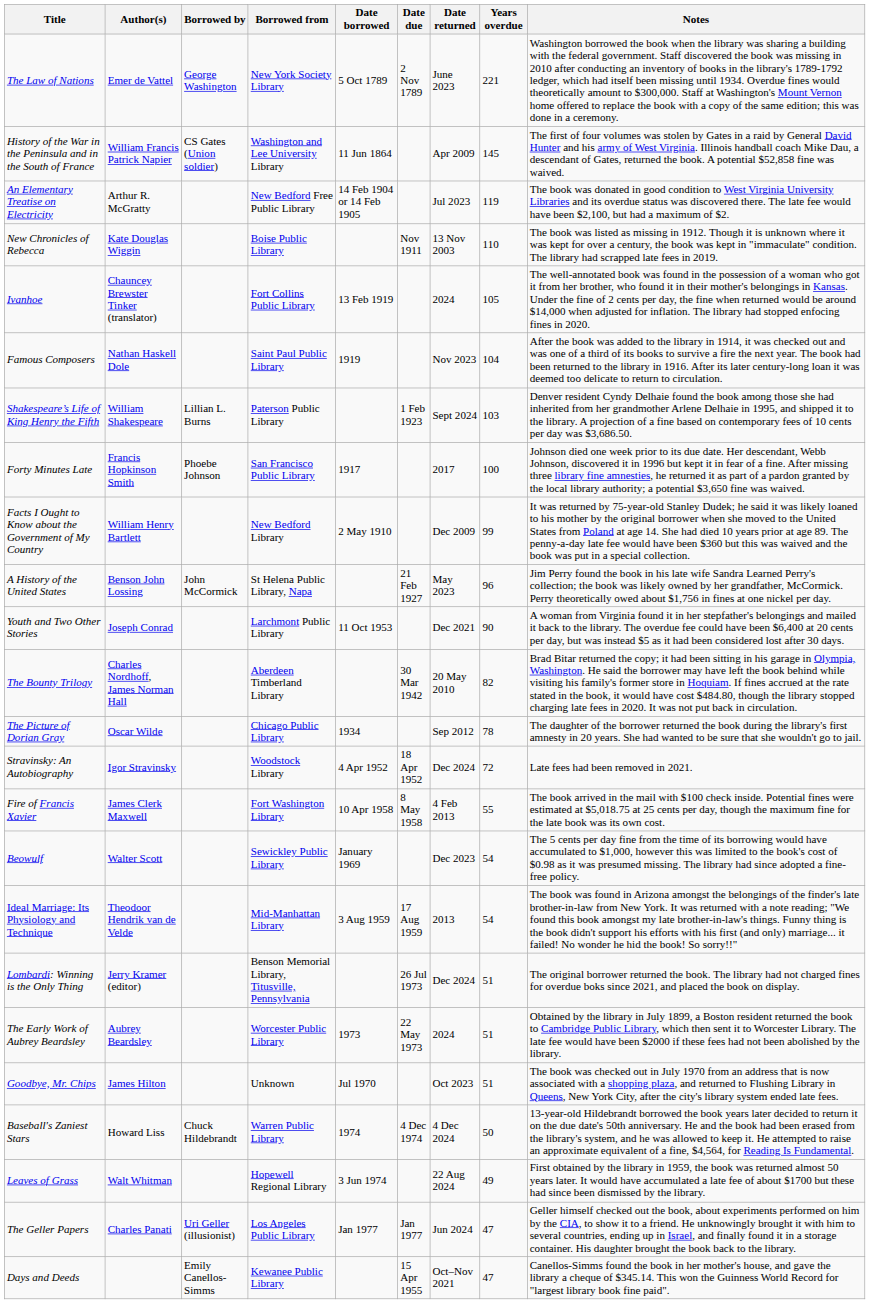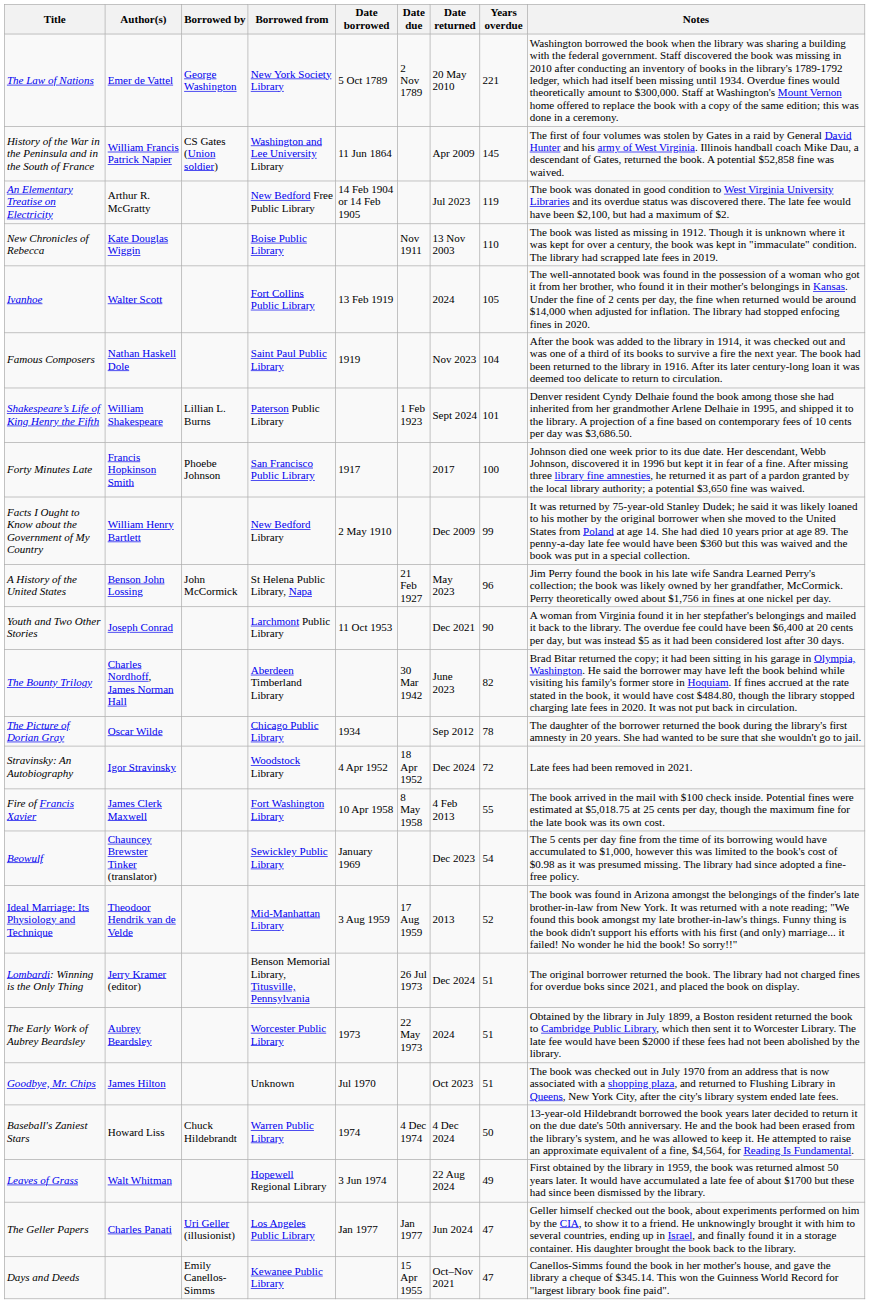The Law of Nations | Date returned: June 2023 -> 20 May 2010
Ivanhoe | Author(s): Chauncey Brewster Tinker (translator) -> Walter Scott
Shakespeare’s Life of King Henry the Fifth | Years overdue: 103 -> 101
The Bounty Trilogy | Date returned: 20 May 2010 -> June 2023
Beowulf | Author(s): Walter Scott -> Chauncey Brewster Tinker (translator)
Ideal Marriage: Its Physiology and Technique | Years overdue: 54 -> 52
